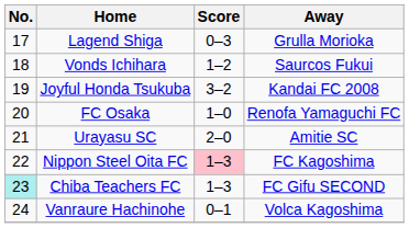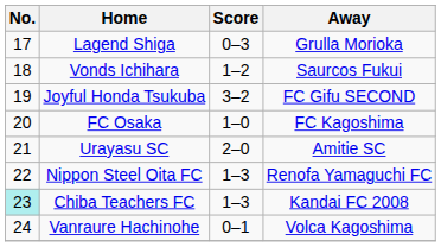Joyful Honda Tsukuba | Away: Kandai FC 2008 -> FC Gifu SECOND
FC Osaka | Away: Renofa Yamaguchi FC -> FC Kagoshima
Nippon Steel Oita FC | Score: pink background -> no background
Nippon Steel Oita FC | Away: FC Kagoshima -> Renofa Yamaguchi FC
Chiba Teachers FC | Away: FC Gifu SECOND -> Kandai FC 2008
